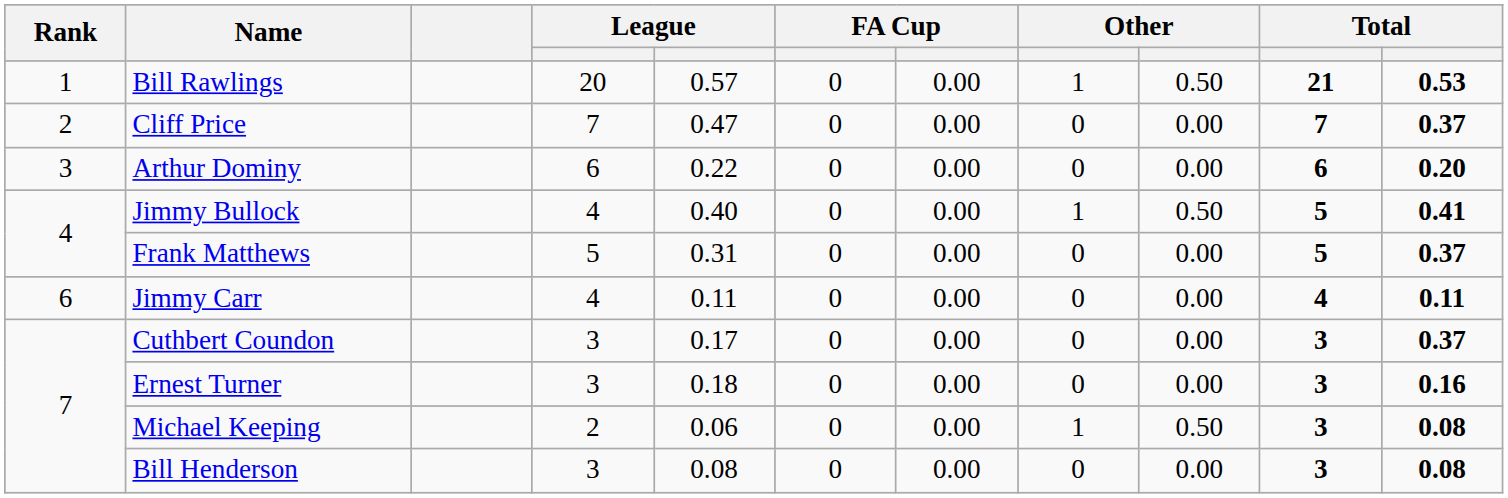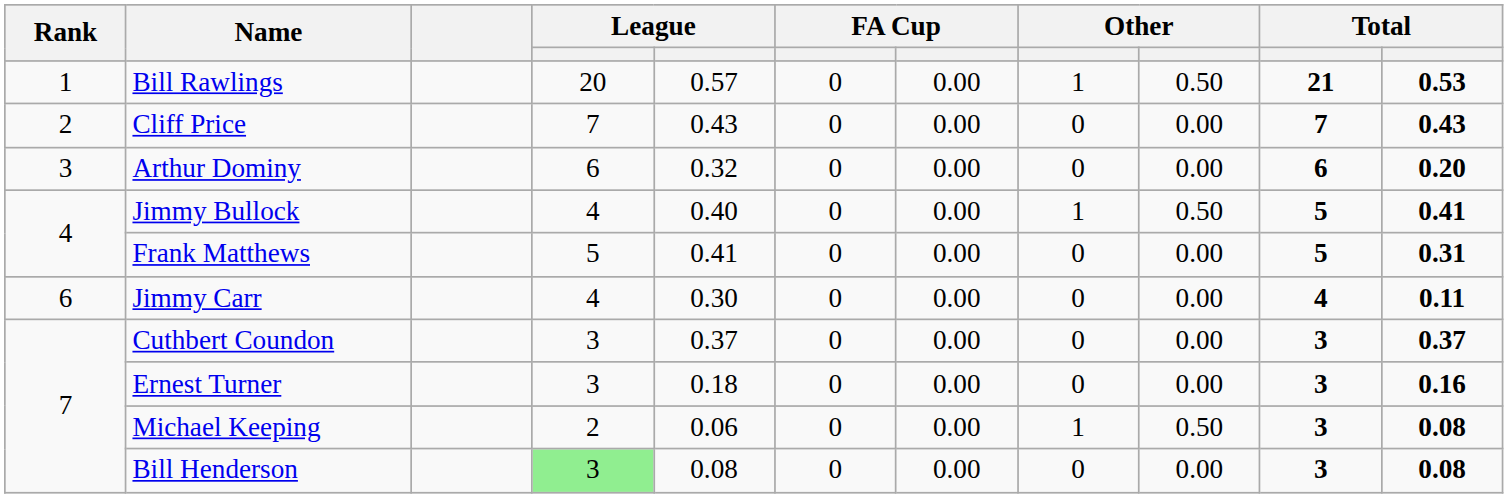Cliff Price | column 5: 0.47 -> 0.43
Cliff Price | column 11: 0.37 -> 0.43
Arthur Dominy | column 5: 0.22 -> 0.32
Frank Matthews | column 5: 0.31 -> 0.41
Frank Matthews | column 11: 0.37 -> 0.31
Jimmy Carr | column 5: 0.11 -> 0.30
Cuthbert Coundon | column 5: 0.17 -> 0.37
Bill Henderson | column 4: no background -> lightgreen background
